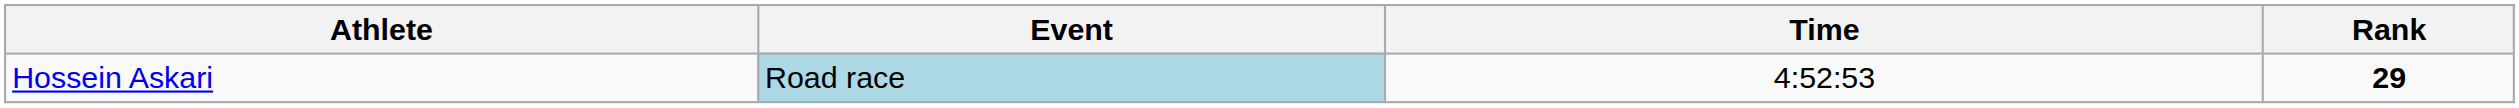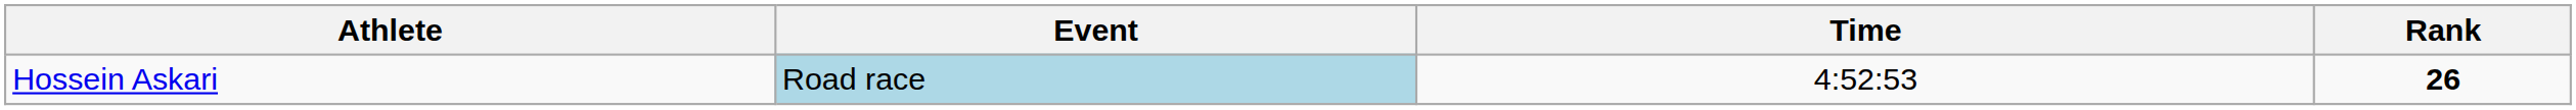Hossein Askari | Rank: 29 -> 26
